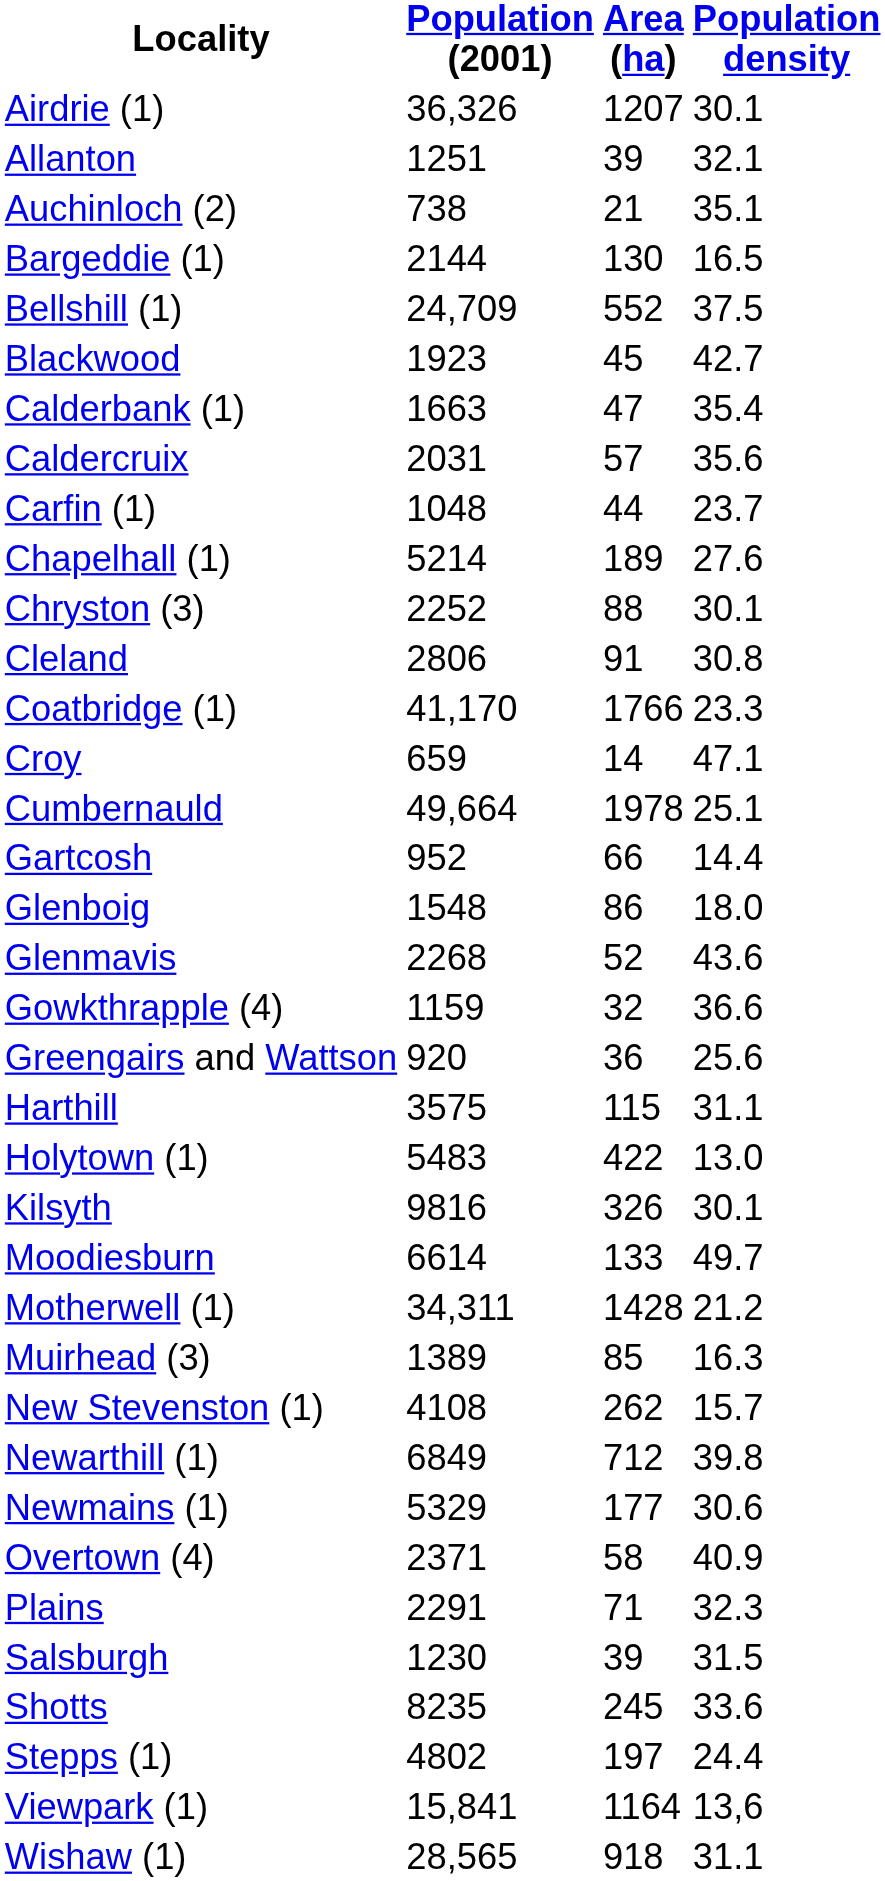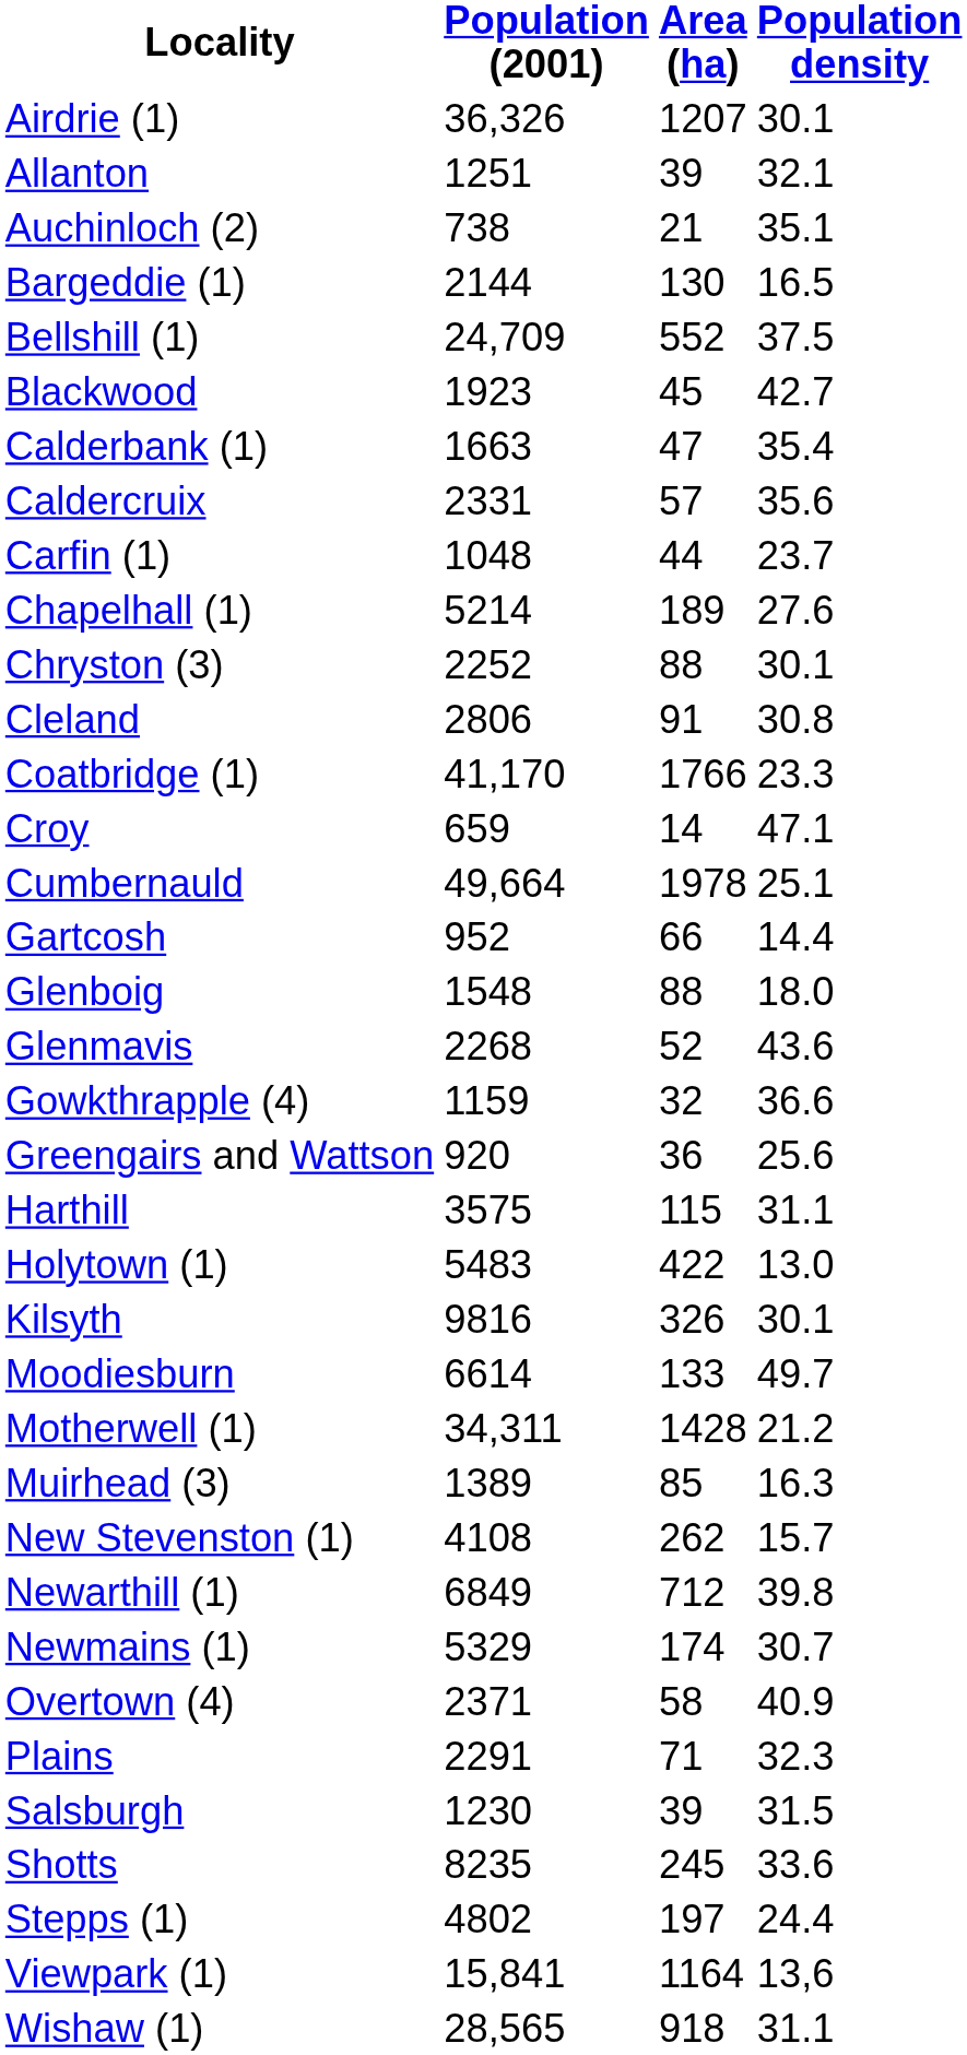Caldercruix | Population (2001): 2031 -> 2331
Glenboig | Area (ha): 86 -> 88
Newmains (1) | Area (ha): 177 -> 174
Newmains (1) | Population density: 30.6 -> 30.7
